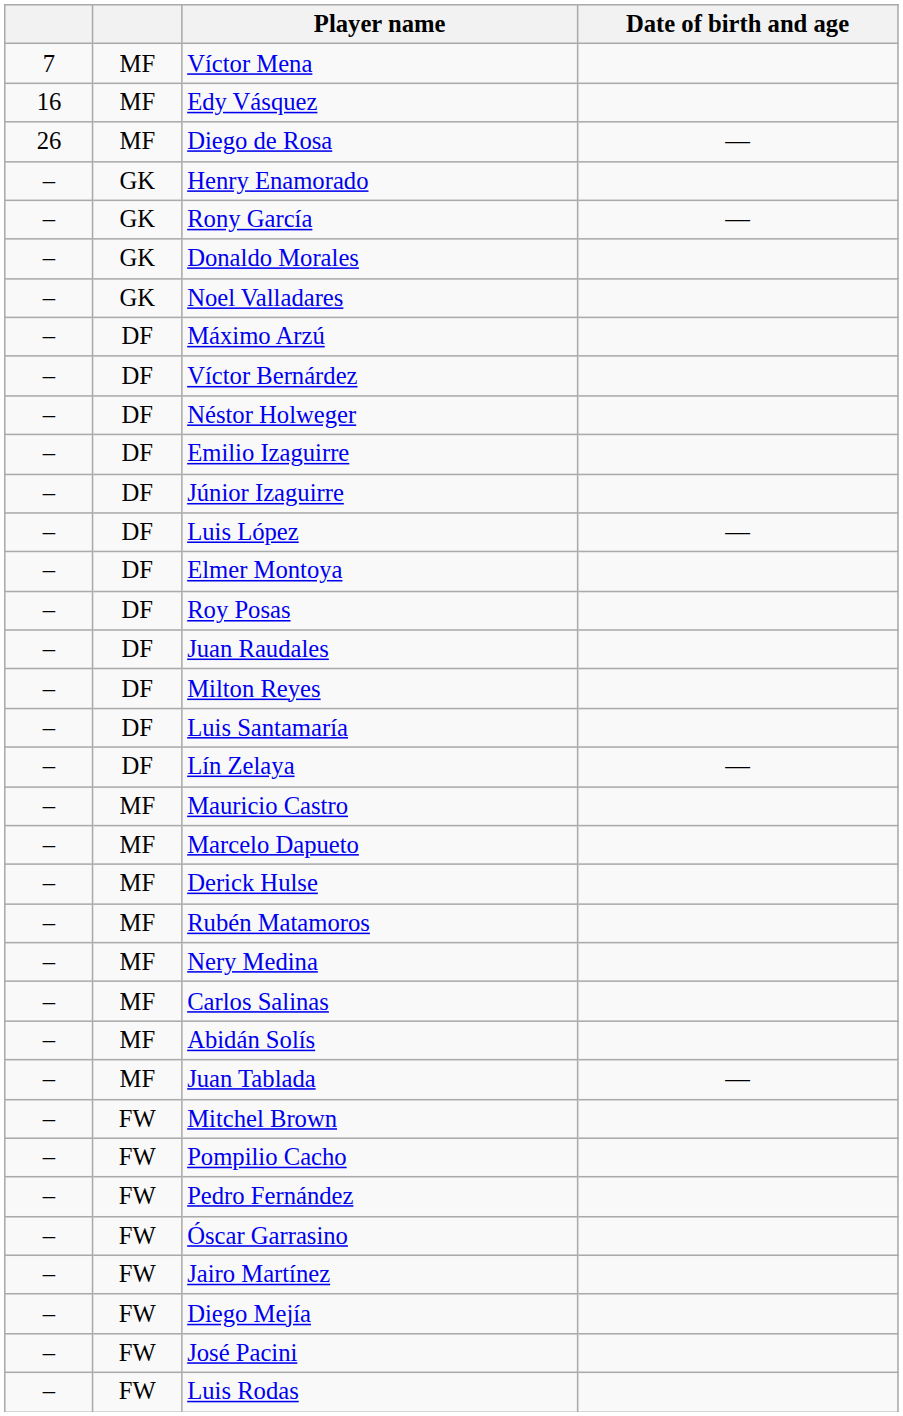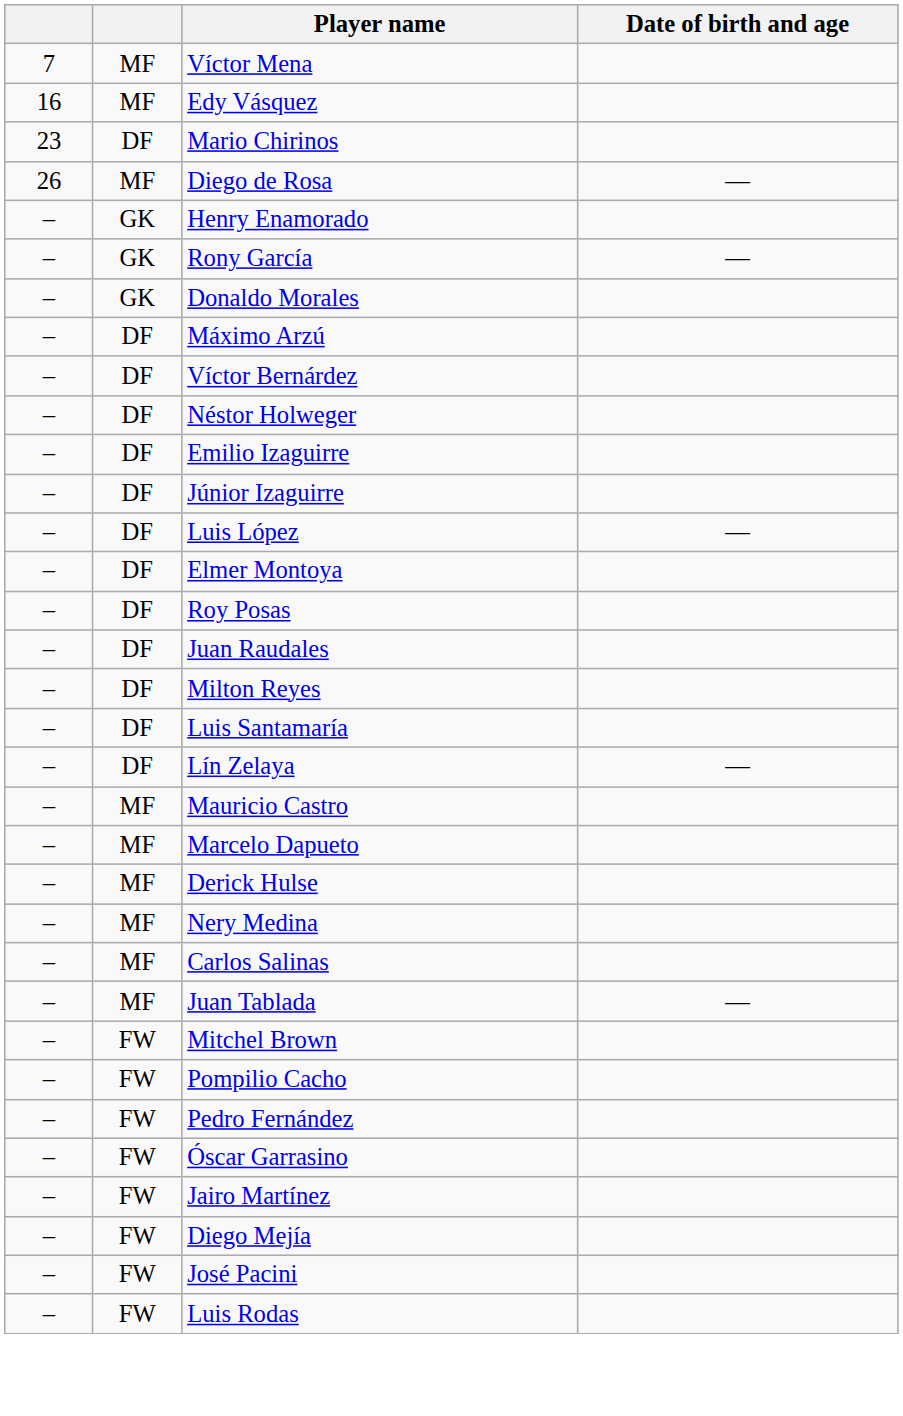+ row: 23 | DF | Mario Chirinos
- row: – | GK | Noel Valladares
- row: – | MF | Rubén Matamoros
- row: – | MF | Abidán Solís
